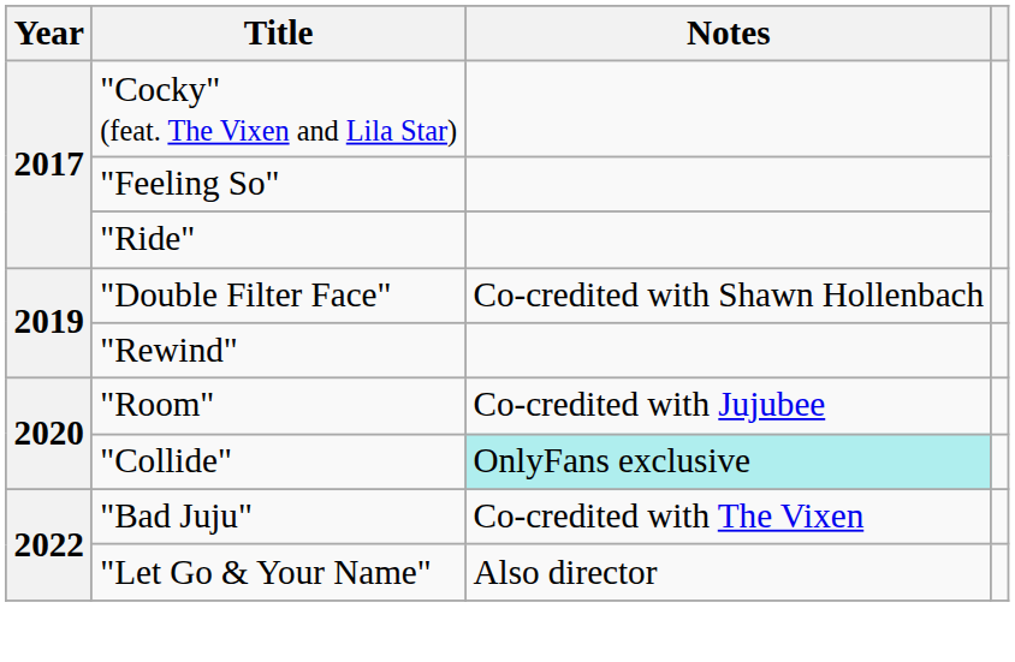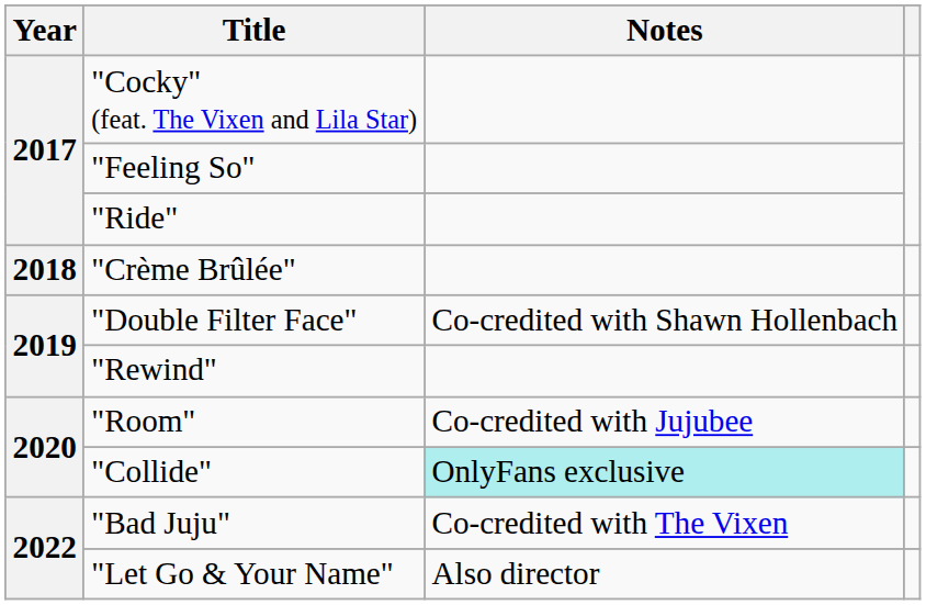+ row: 2018 | "Crème Brûlée"
